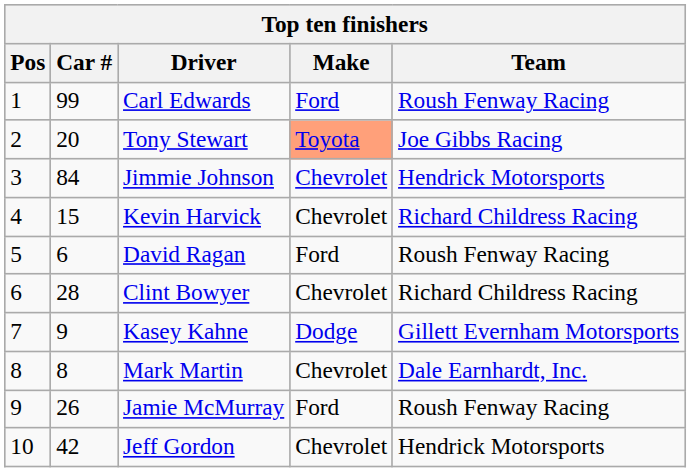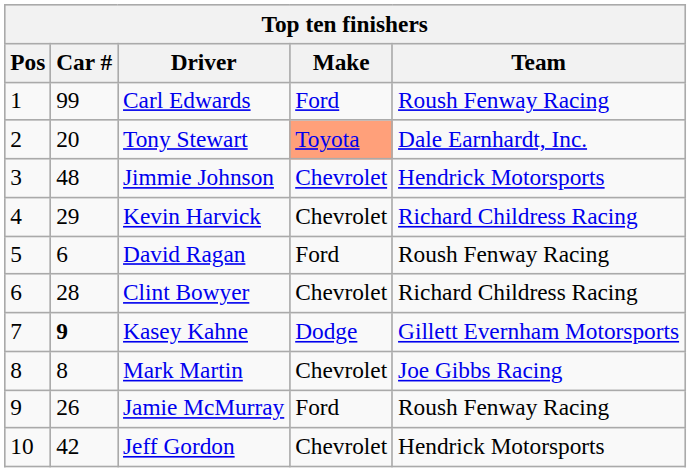Tony Stewart | Team: Joe Gibbs Racing -> Dale Earnhardt, Inc.
Jimmie Johnson | Car #: 84 -> 48
Kevin Harvick | Car #: 15 -> 29
Kasey Kahne | Car #: normal -> bold
Mark Martin | Team: Dale Earnhardt, Inc. -> Joe Gibbs Racing
